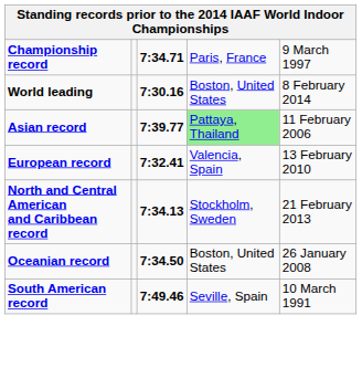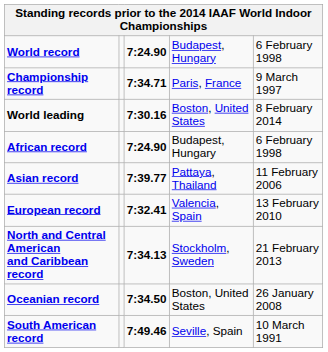+ row: World record | 7:24.90 | Budapest, Hungary | 6 February 1998
+ row: African record | 7:24.90 | Budapest, Hungary | 6 February 1998
Asian record | column 4: lightgreen background -> no background
